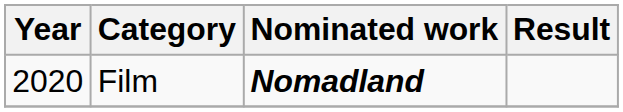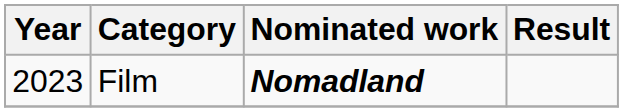Film | Year: 2020 -> 2023
